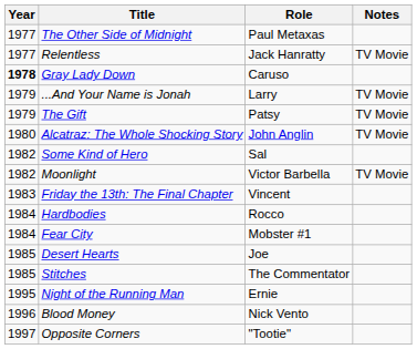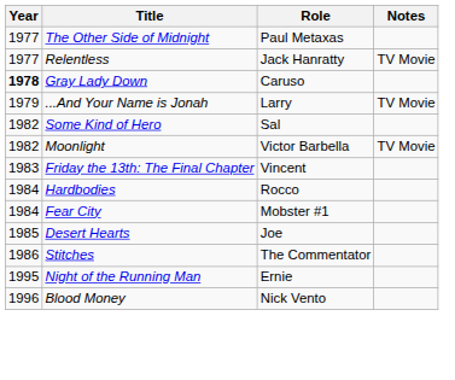- row: 1979 | The Gift | Patsy | TV Movie
- row: 1980 | Alcatraz: The Whole Shocking Story | John Anglin | TV Movie
Stitches | Year: 1985 -> 1986
- row: 1997 | Opposite Corners | "Tootie"
